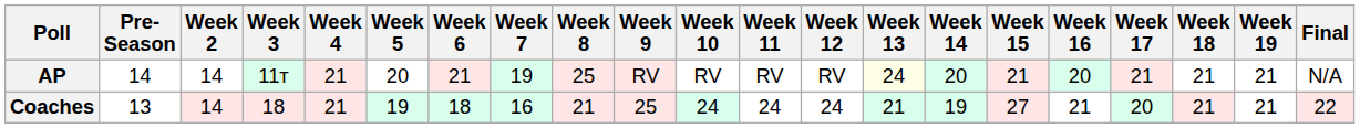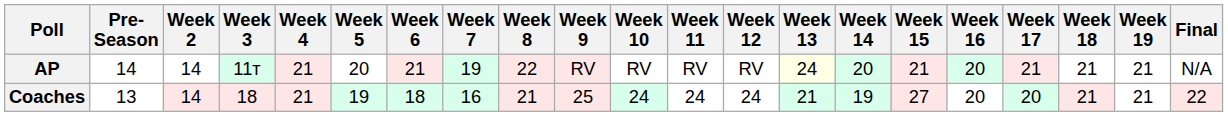AP | Week 8: 25 -> 22
Coaches | Week 16: 21 -> 20
